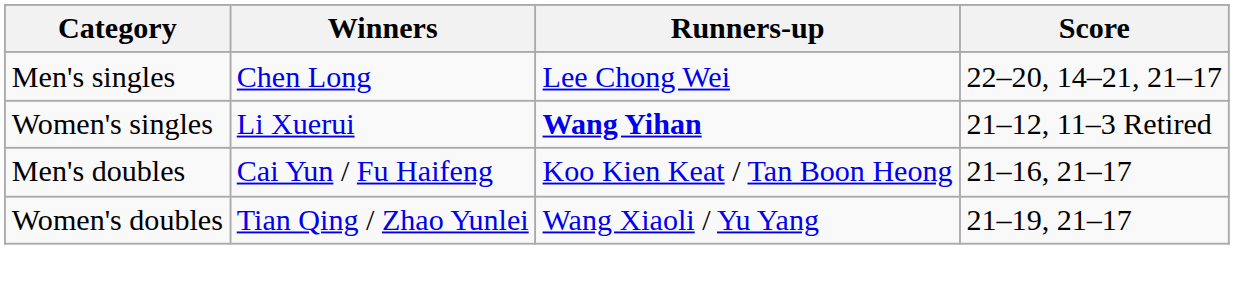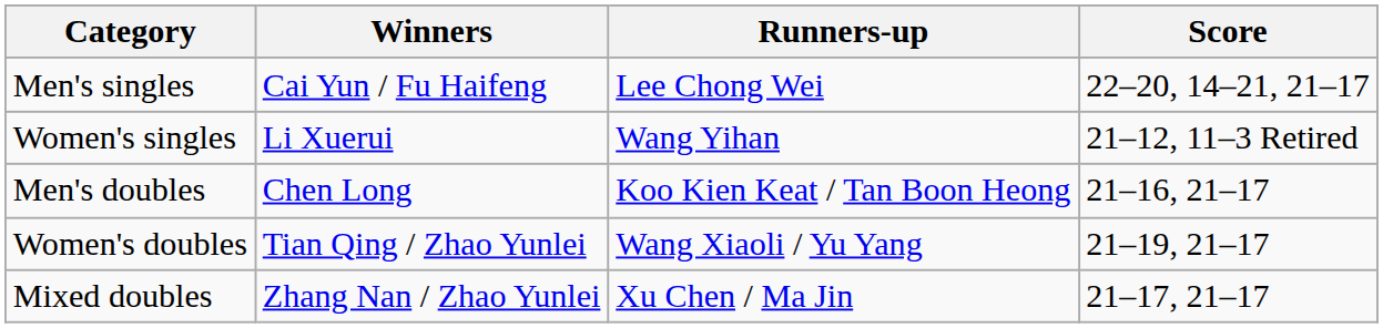Men's singles | Winners: Chen Long -> Cai Yun / Fu Haifeng
Women's singles | Runners-up: bold -> normal
Men's doubles | Winners: Cai Yun / Fu Haifeng -> Chen Long
+ row: Mixed doubles | Zhang Nan / Zhao Yunlei | Xu Chen / Ma Jin | 21–17, 21–17
